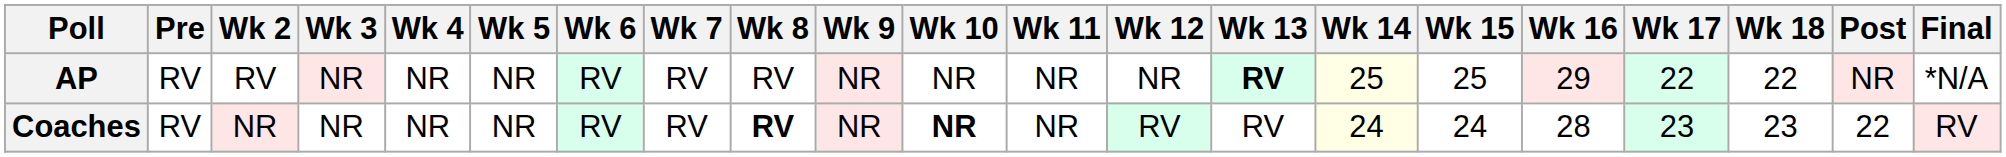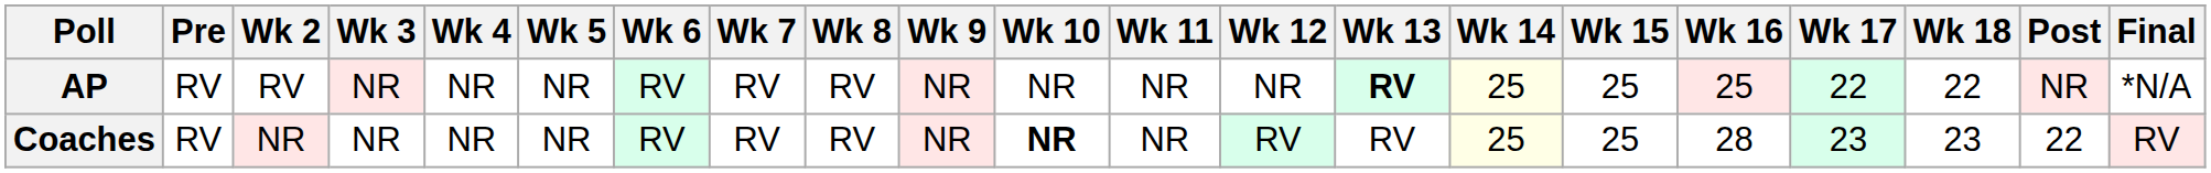AP | Wk 16: 29 -> 25
Coaches | Wk 8: bold -> normal
Coaches | Wk 14: 24 -> 25
Coaches | Wk 15: 24 -> 25
